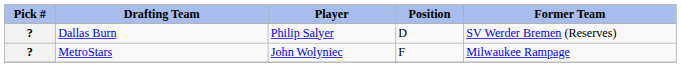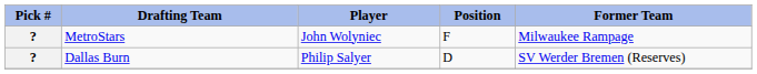rows swapped: MetroStars <-> Dallas Burn
